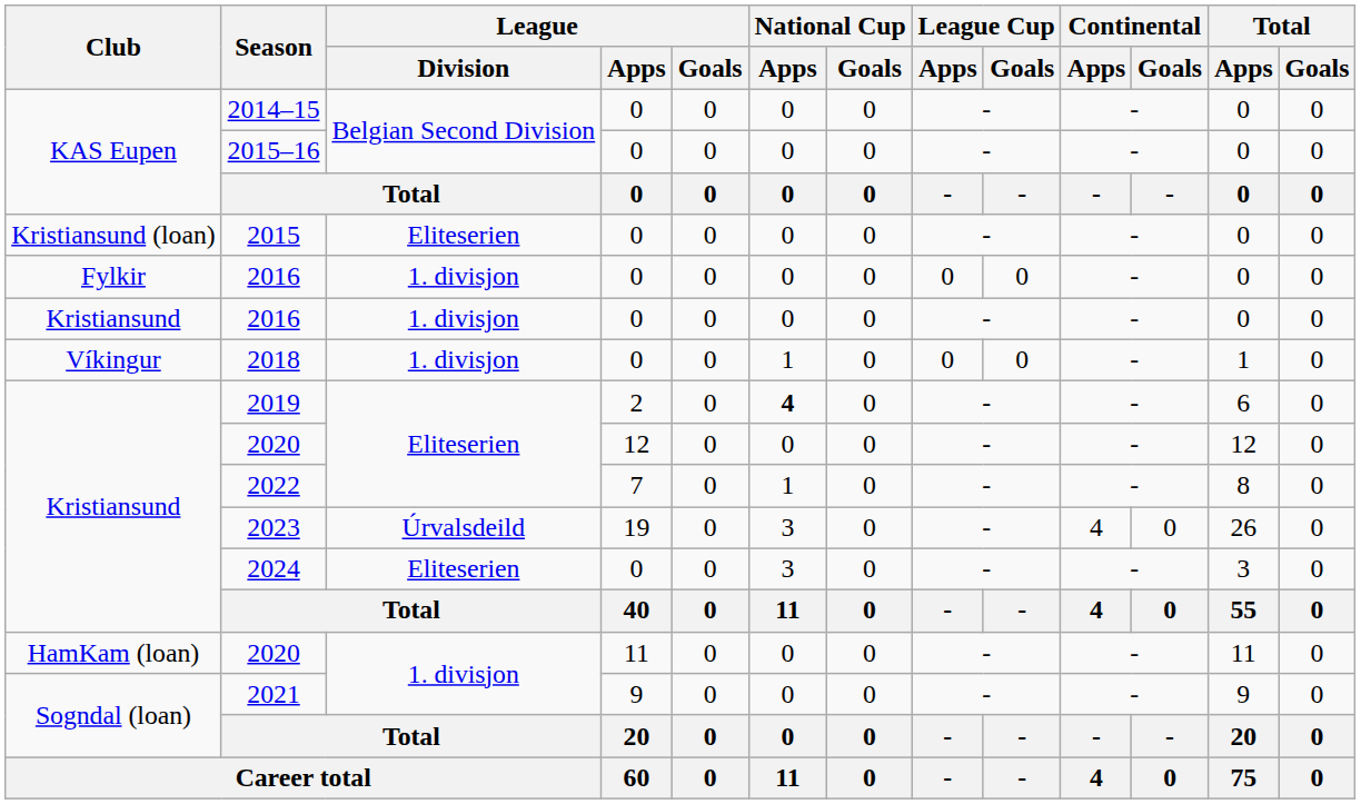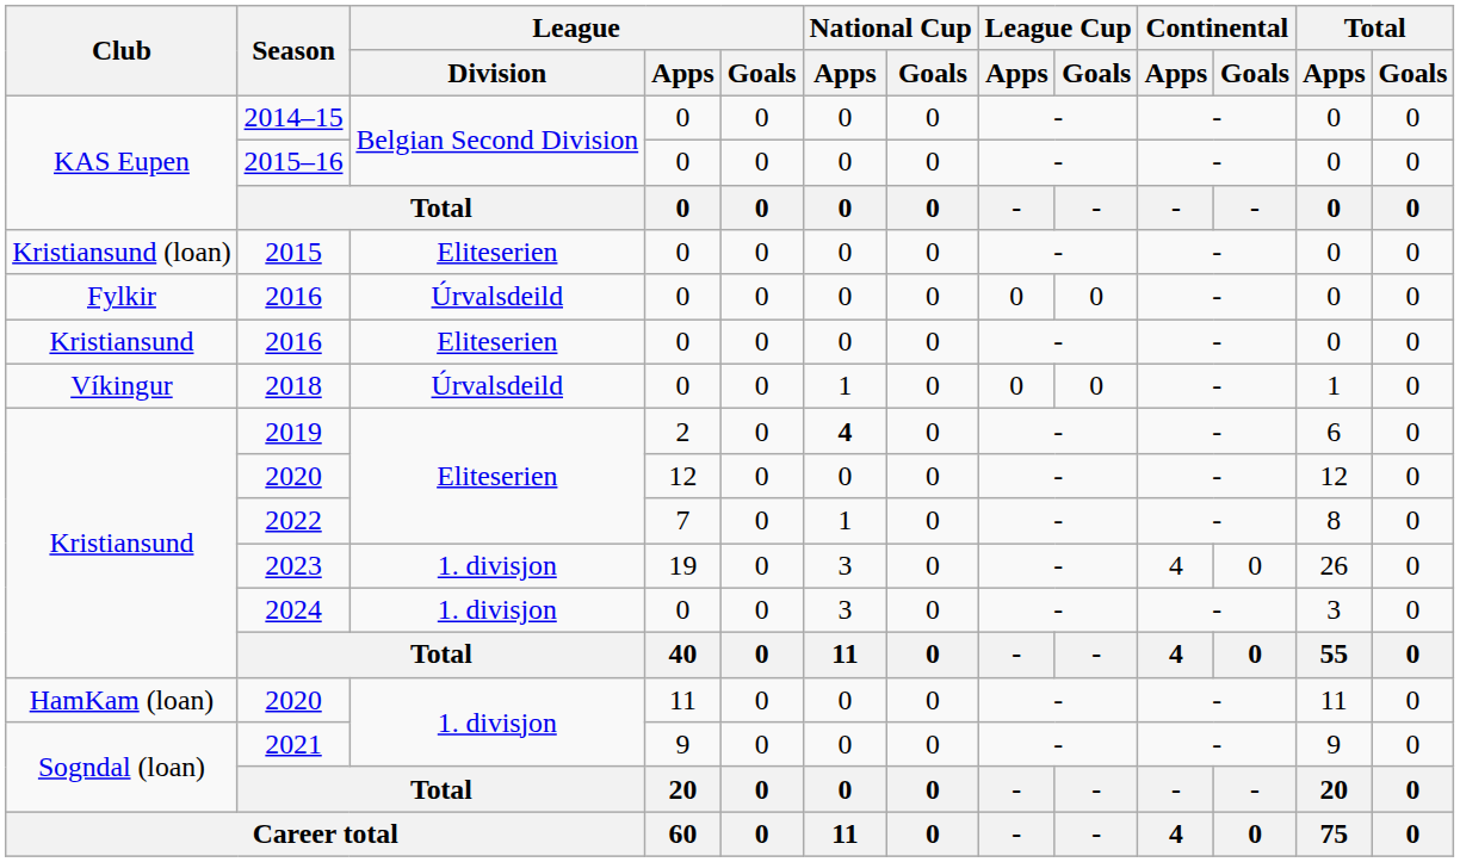Fylkir / 2016 | League / Division: 1. divisjon -> Úrvalsdeild
Kristiansund / 2016 | League / Division: 1. divisjon -> Eliteserien
2018 | League / Division: 1. divisjon -> Úrvalsdeild
2023 | League / Division: Úrvalsdeild -> 1. divisjon
2024 | League / Division: Eliteserien -> 1. divisjon
